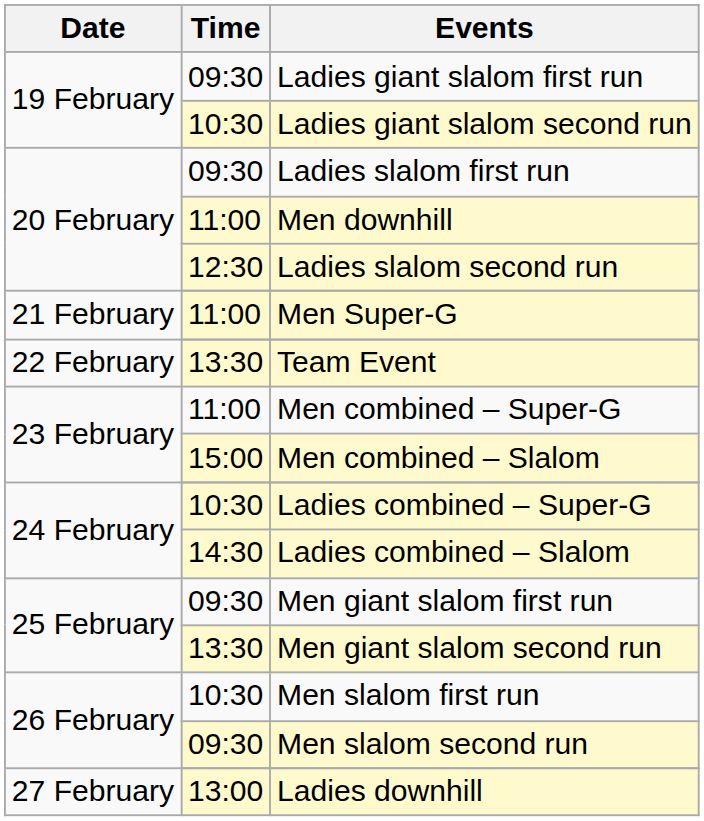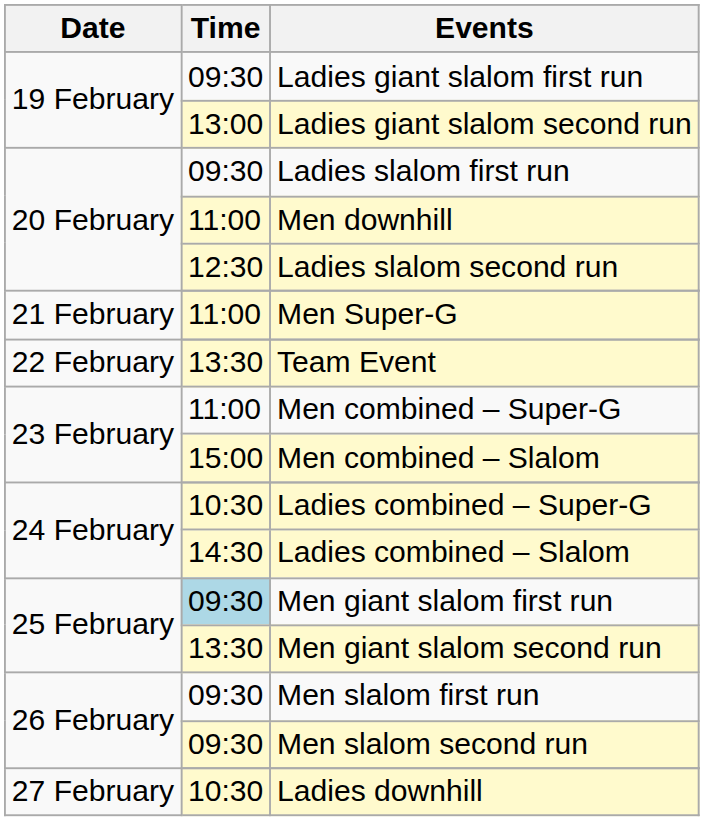Ladies giant slalom second run | Time: 10:30 -> 13:00
Men giant slalom first run | Time: no background -> lightblue background
Men slalom first run | Time: 10:30 -> 09:30
Ladies downhill | Time: 13:00 -> 10:30
